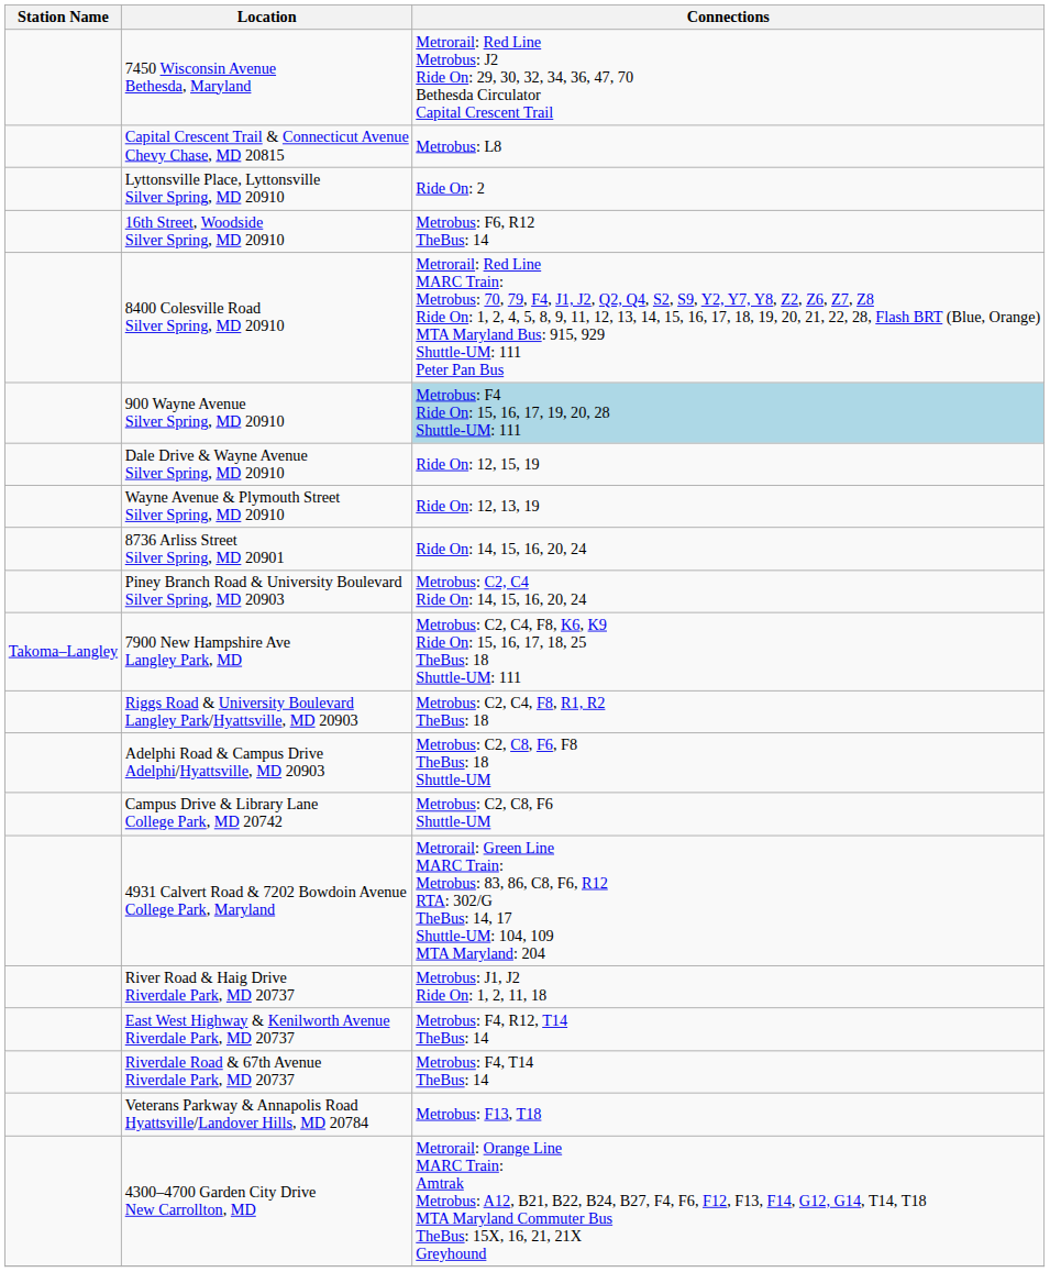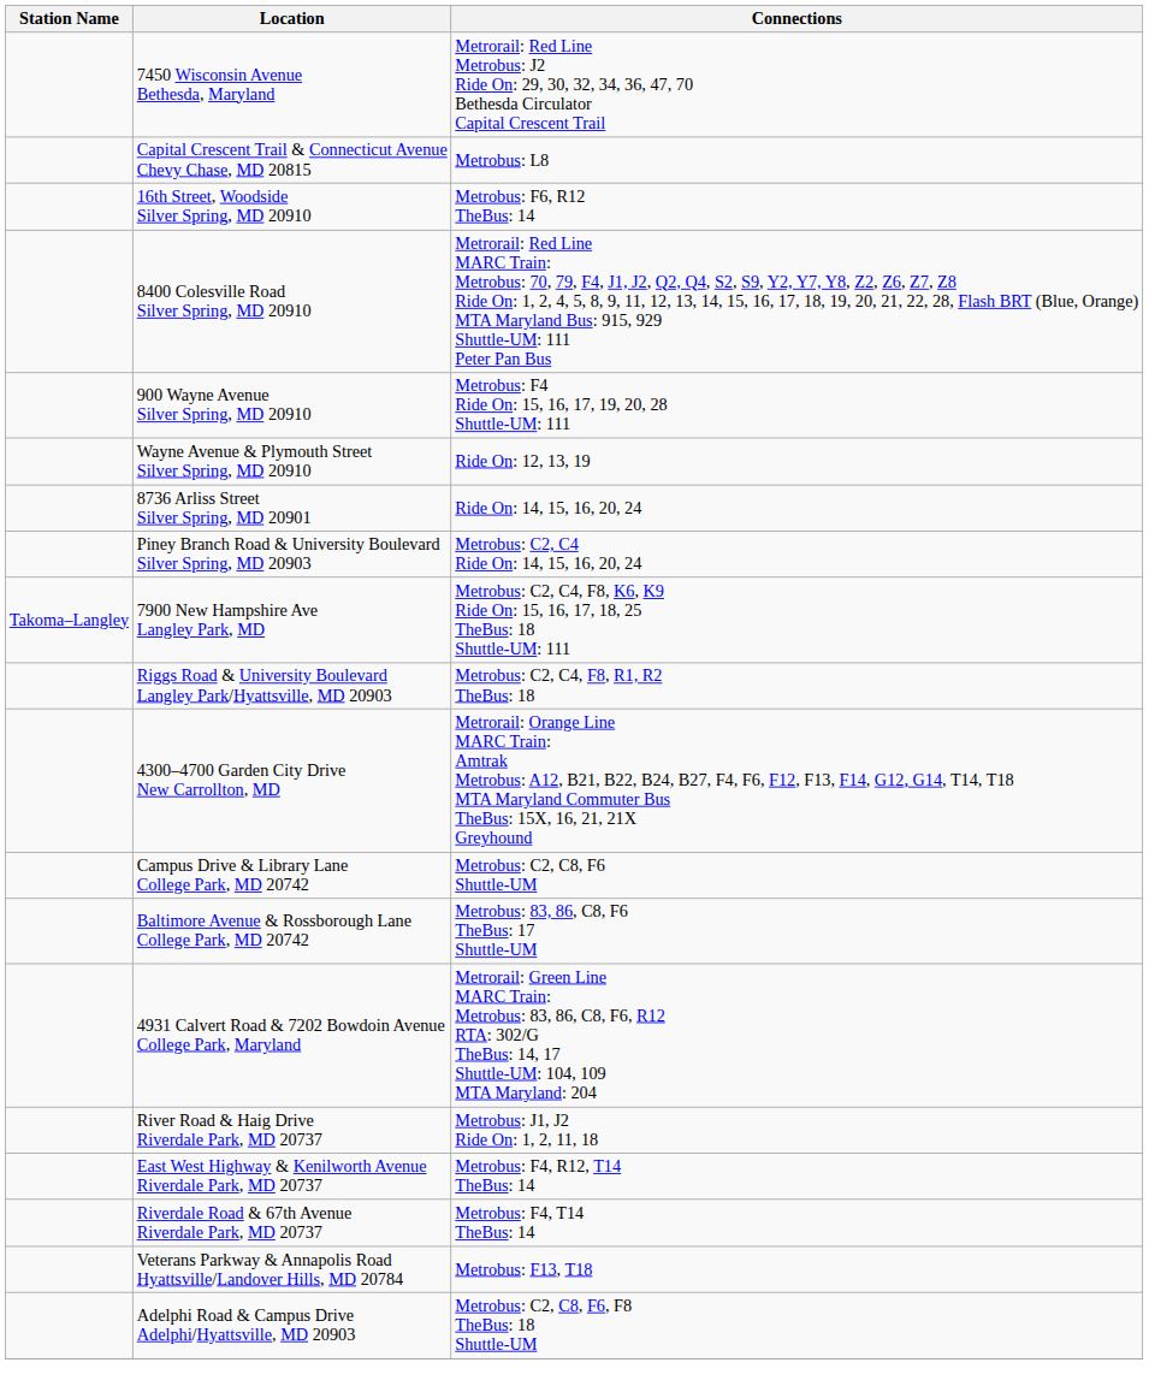- row: Lyttonsville Place, Lyttonsville Silver Spring, MD 20910 | Ride On: 2
900 Wayne Avenue Silver Spring, MD 20910 | Connections: lightblue background -> no background
- row: Dale Drive & Wayne Avenue Silver Spring, MD 20910 | Ride On: 12, 15, 19
rows swapped: Adelphi Road & Campus Drive Adelphi/Hyattsville, MD 20903 <-> 4300–4700 Garden City Drive New Carrollton, MD
+ row: Baltimore Avenue & Rossborough Lane College Park, MD 20742 | Metrobus: 83, 86, C8, F6 TheBus: 17 Shuttle-UM
